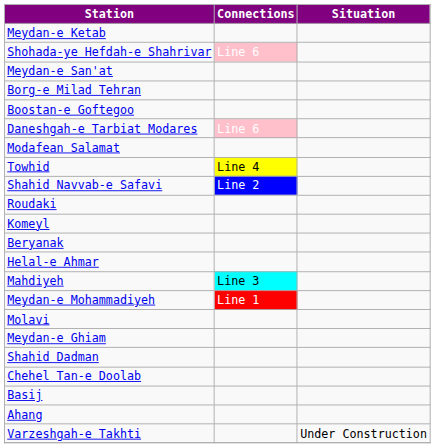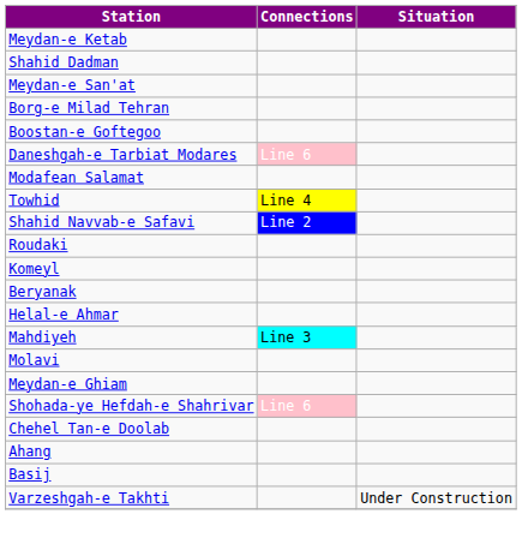rows swapped: Shahid Dadman <-> Shohada-ye Hefdah-e Shahrivar
- row: Meydan-e Mohammadiyeh | Line 1
rows swapped: Ahang <-> Basij
